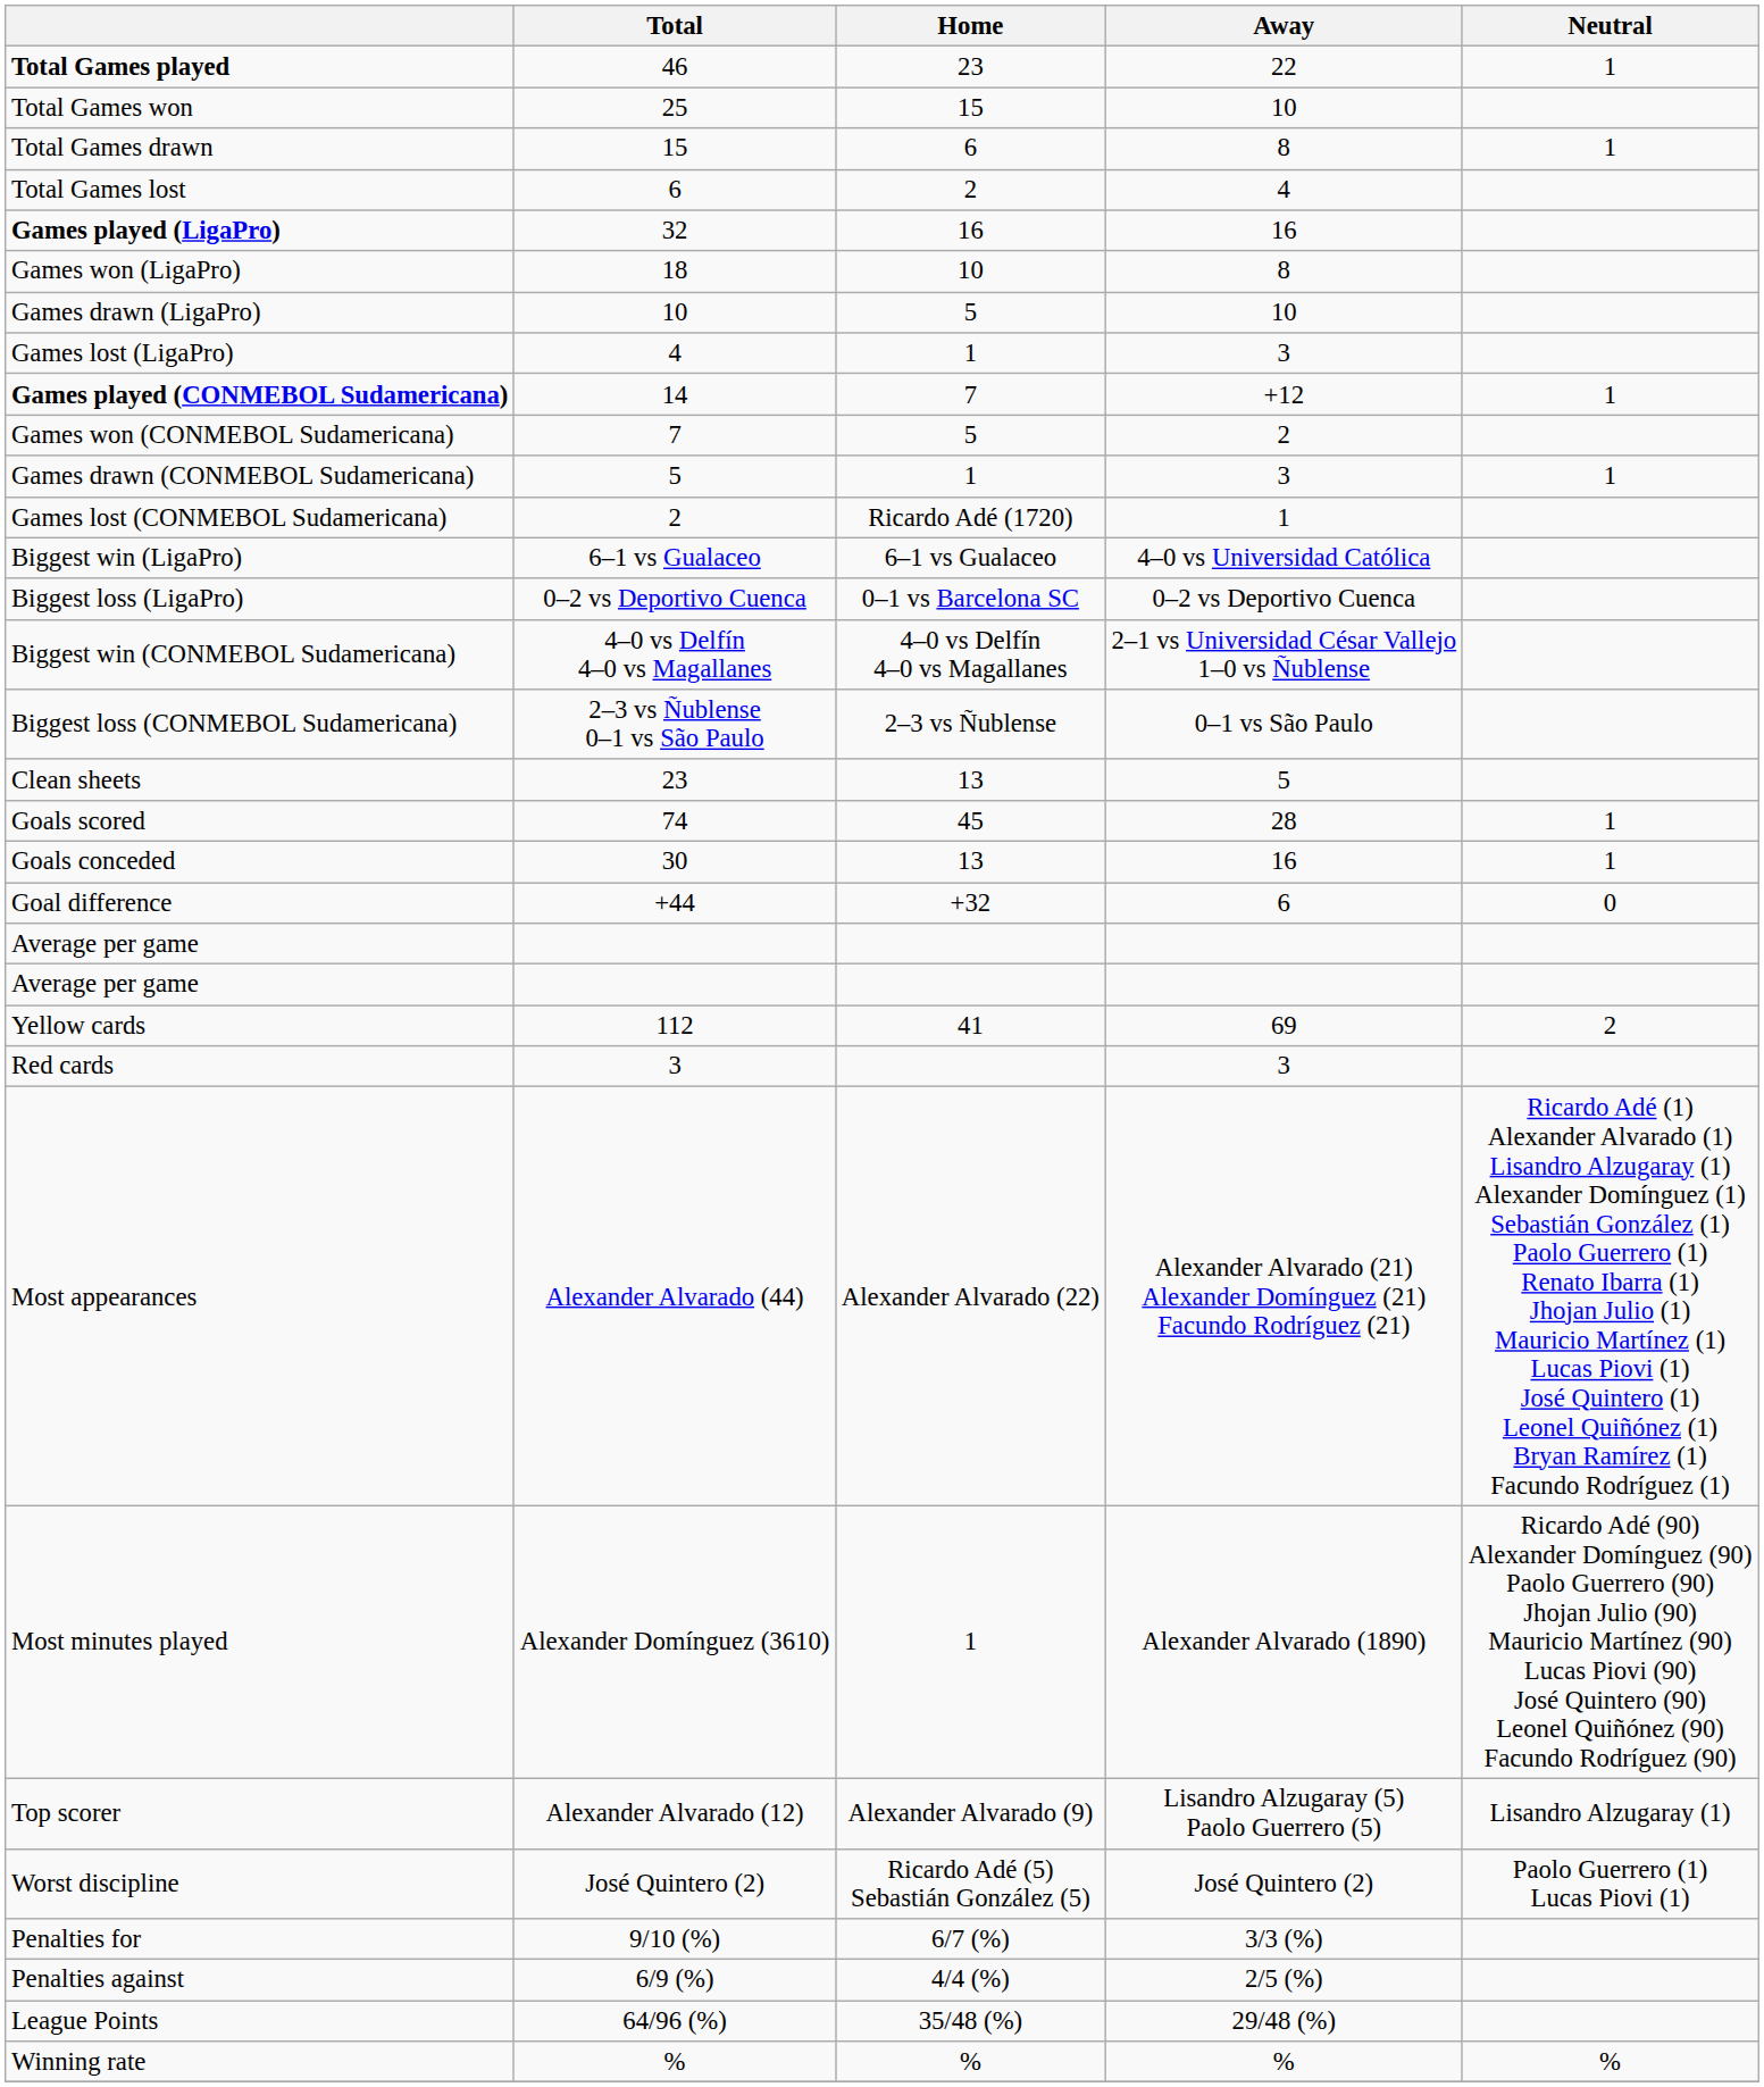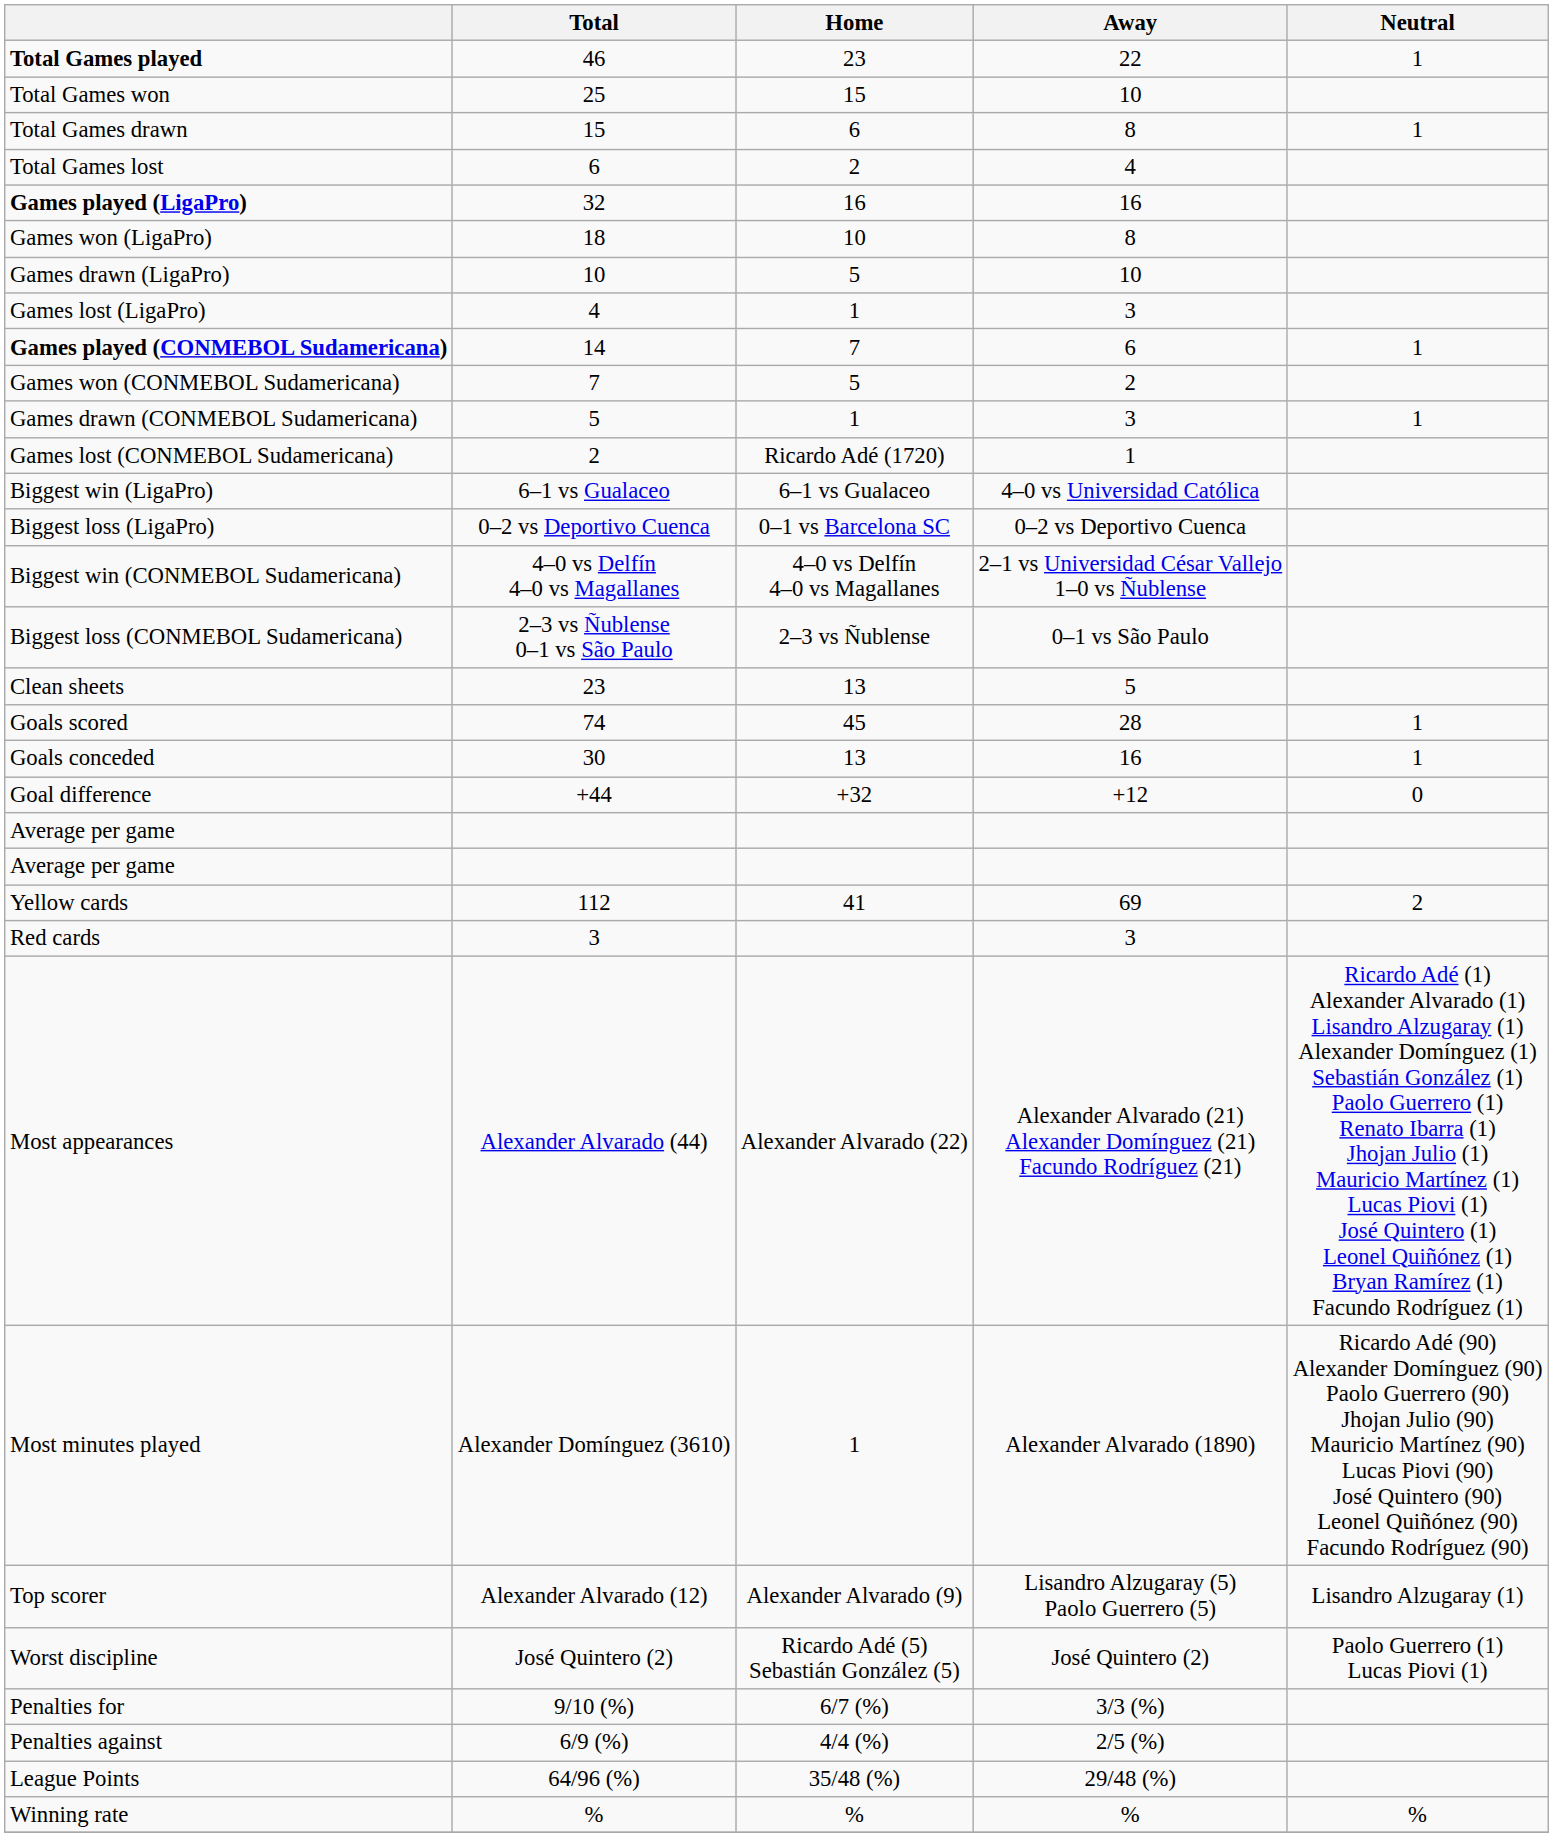Games played (CONMEBOL Sudamericana) | Away: +12 -> 6
Goal difference | Away: 6 -> +12
